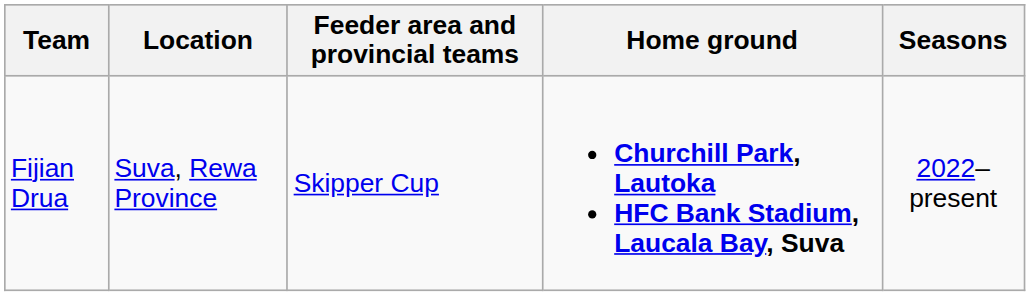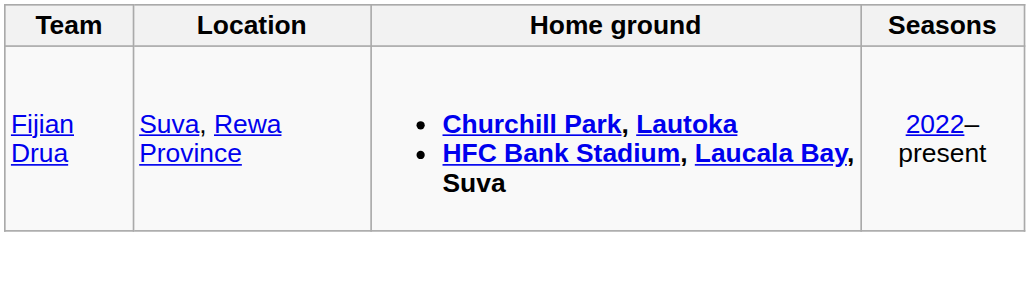- column: Feeder area and provincial teams | Skipper Cup
